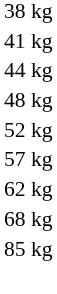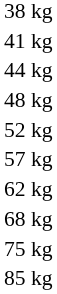+ row: 75 kg
